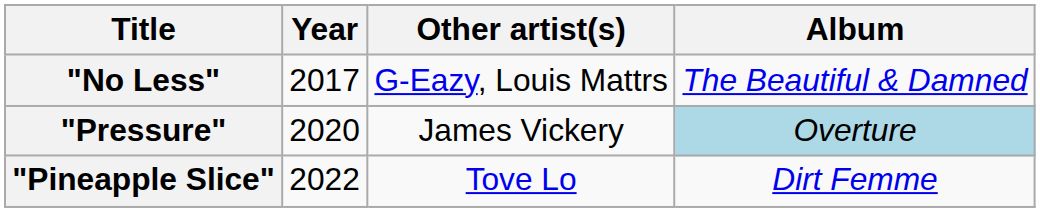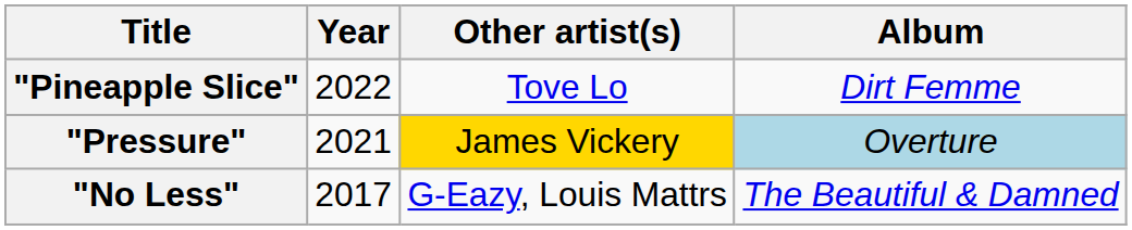rows swapped: "No Less" <-> "Pineapple Slice"
"Pressure" | Year: 2020 -> 2021
"Pressure" | Other artist(s): no background -> gold background
